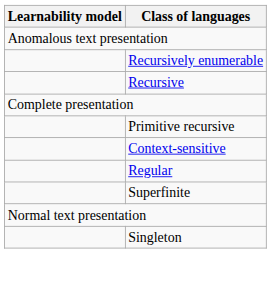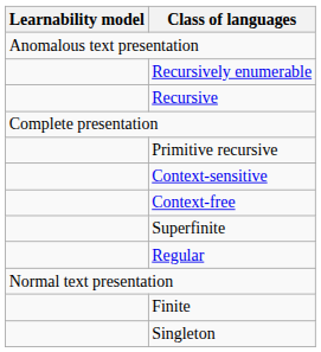+ row: Context-free
rows swapped: Regular <-> Superfinite
+ row: Finite
